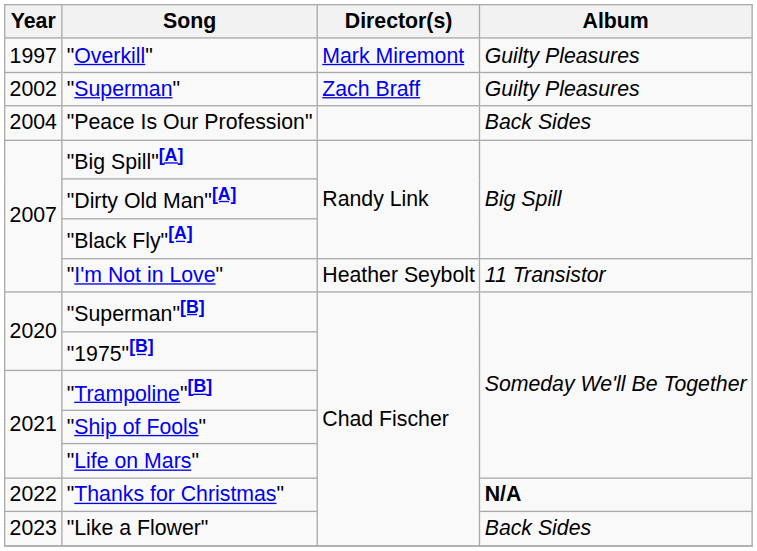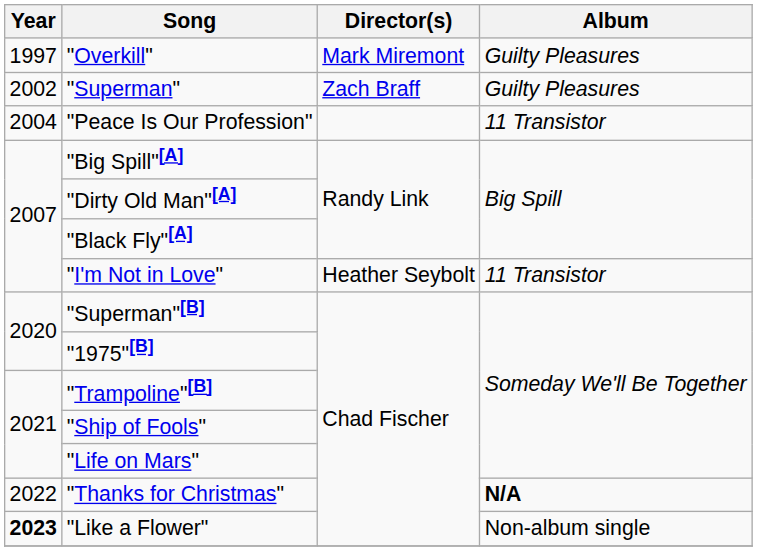"Peace Is Our Profession" | Album: Back Sides -> 11 Transistor
"Like a Flower" | Year: normal -> bold
"Like a Flower" | Album: Back Sides -> Non-album single
